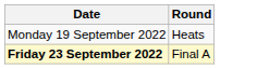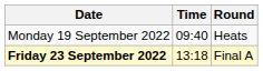+ column: Time | 09:40 | 13:18
